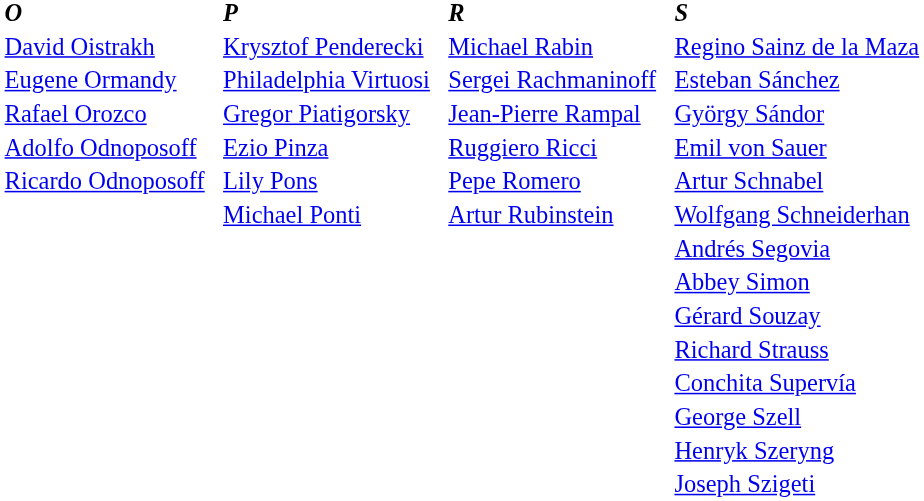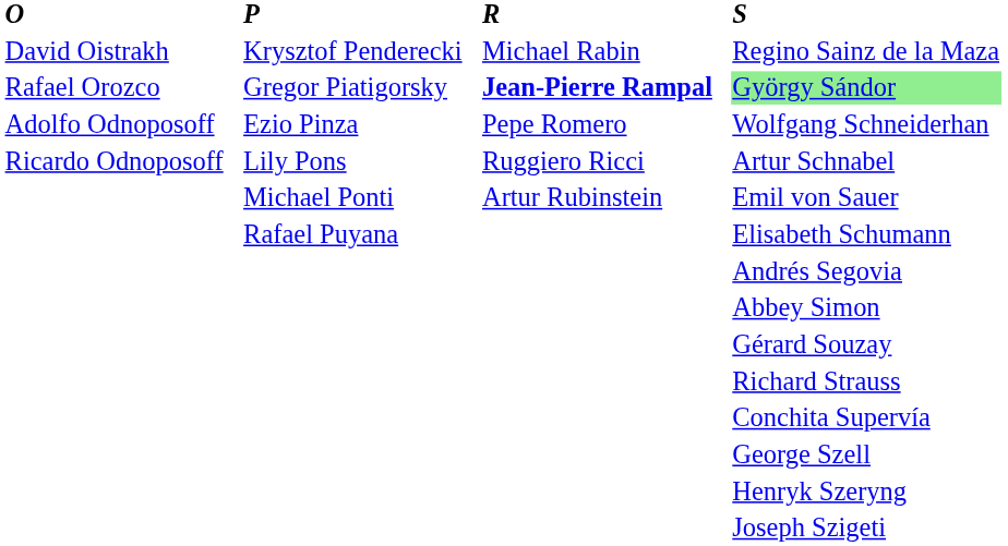- row: Eugene Ormandy | Philadelphia Virtuosi | Sergei Rachmaninoff | Esteban Sánchez
Gregor Piatigorsky | R: normal -> bold
Gregor Piatigorsky | S: no background -> lightgreen background
Ezio Pinza | R: Ruggiero Ricci -> Pepe Romero
Ezio Pinza | S: Emil von Sauer -> Wolfgang Schneiderhan
Lily Pons | R: Pepe Romero -> Ruggiero Ricci
Michael Ponti | S: Wolfgang Schneiderhan -> Emil von Sauer
+ row: Rafael Puyana | Elisabeth Schumann
